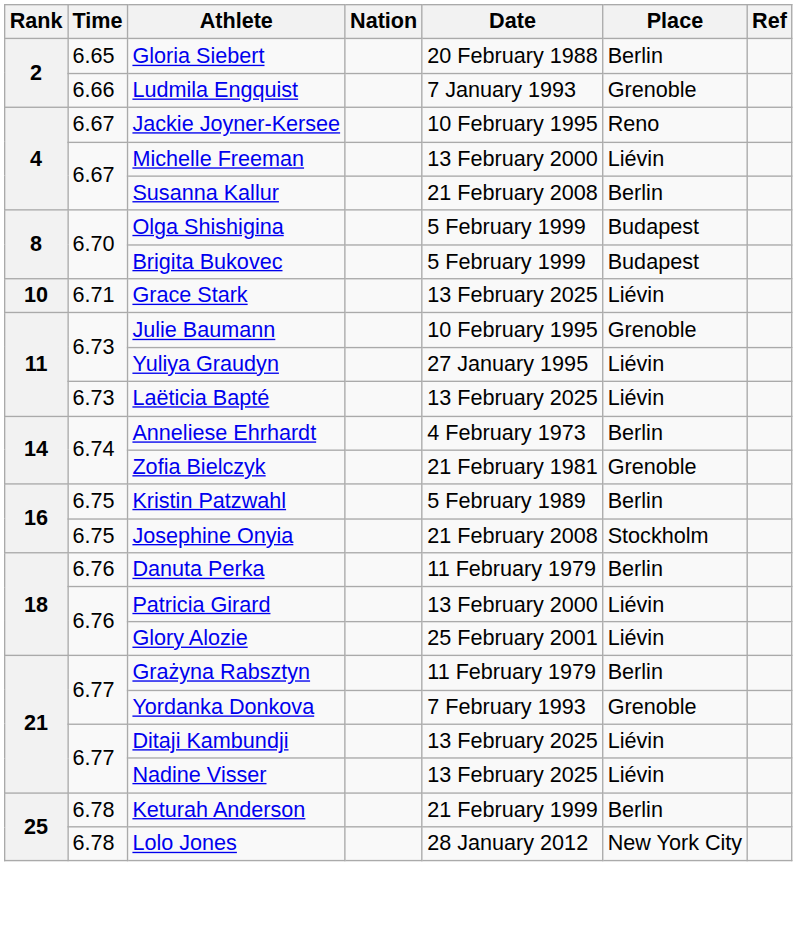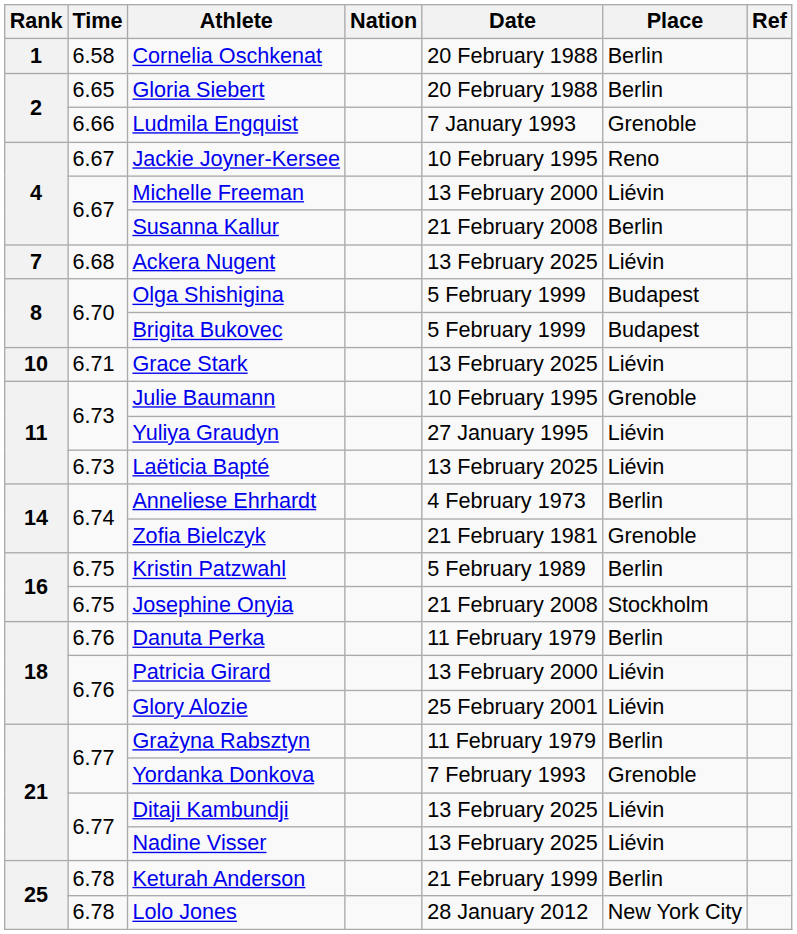+ row: 1 | 6.58 | Cornelia Oschkenat | 20 February 1988 | Berlin
+ row: 7 | 6.68 | Ackera Nugent | 13 February 2025 | Liévin
